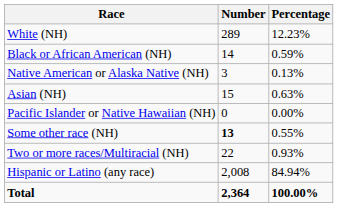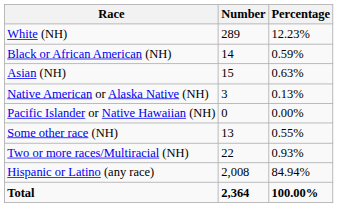rows swapped: Native American or Alaska Native (NH) <-> Asian (NH)
Some other race (NH) | Number: bold -> normal
